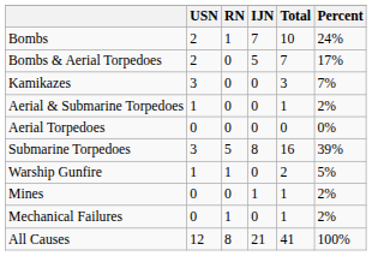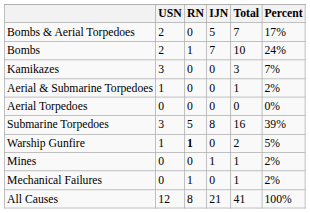rows swapped: Bombs <-> Bombs & Aerial Torpedoes
Warship Gunfire | RN: normal -> bold
